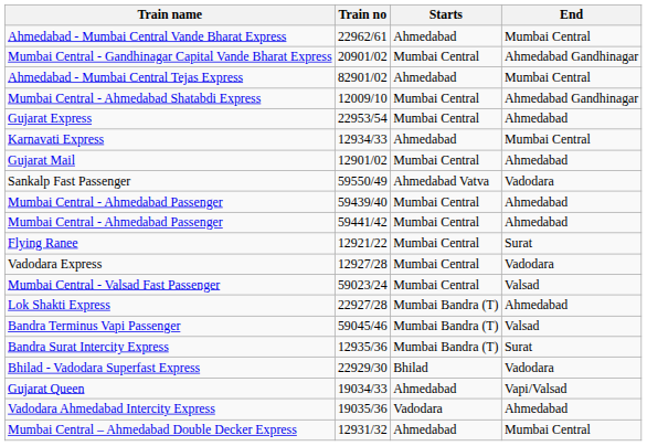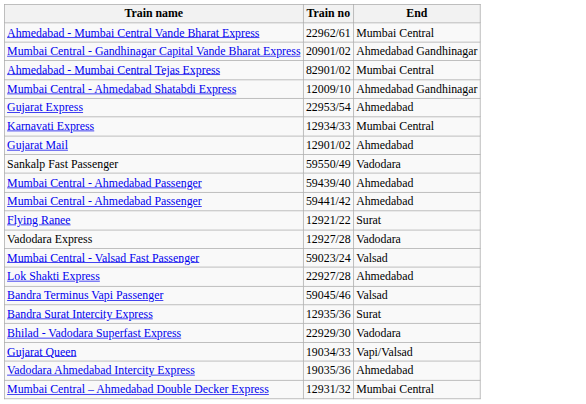- column: Starts | Ahmedabad | Mumbai Central | Ahmedabad | Mumbai Central | Mumbai Central | Ahmedabad | Mumbai Central | Ahmedabad Vatva | Mumbai Central | Mumbai Central | Mumbai Central | Mumbai Central | Mumbai Central | Mumbai Bandra (T) | Mumbai Bandra (T) | Mumbai Bandra (T) | Bhilad | Ahmedabad | Vadodara | Ahmedabad
